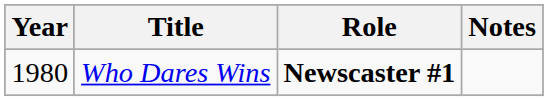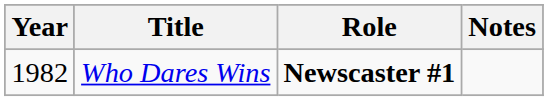Who Dares Wins | Year: 1980 -> 1982
